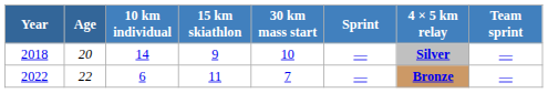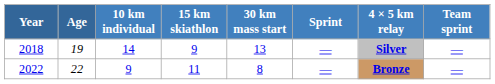2018 | Age: 20 -> 19
2018 | 30 km mass start: 10 -> 13
2022 | 10 km individual: 6 -> 9
2022 | 30 km mass start: 7 -> 8
